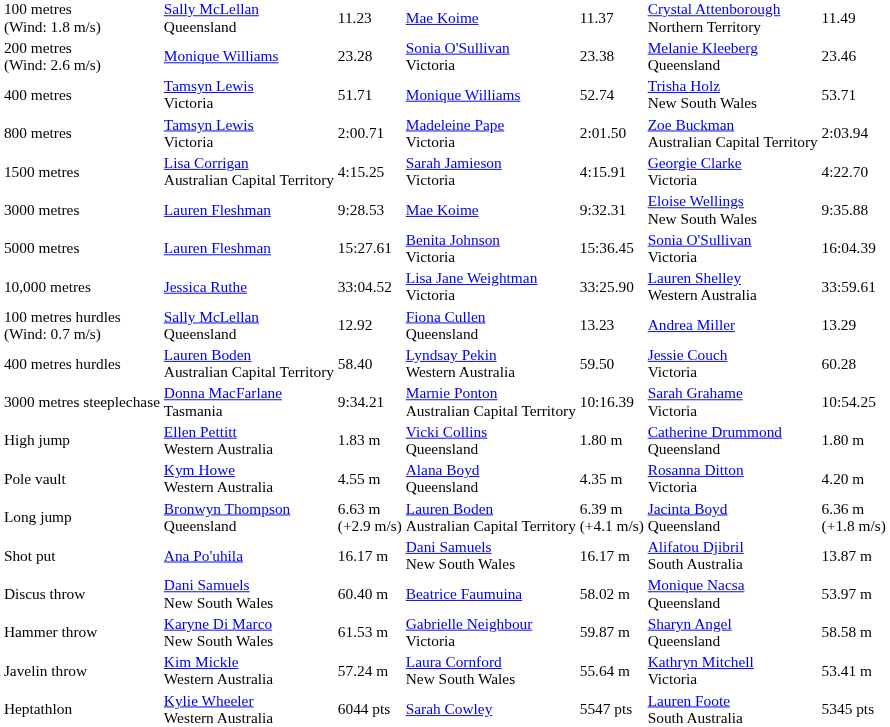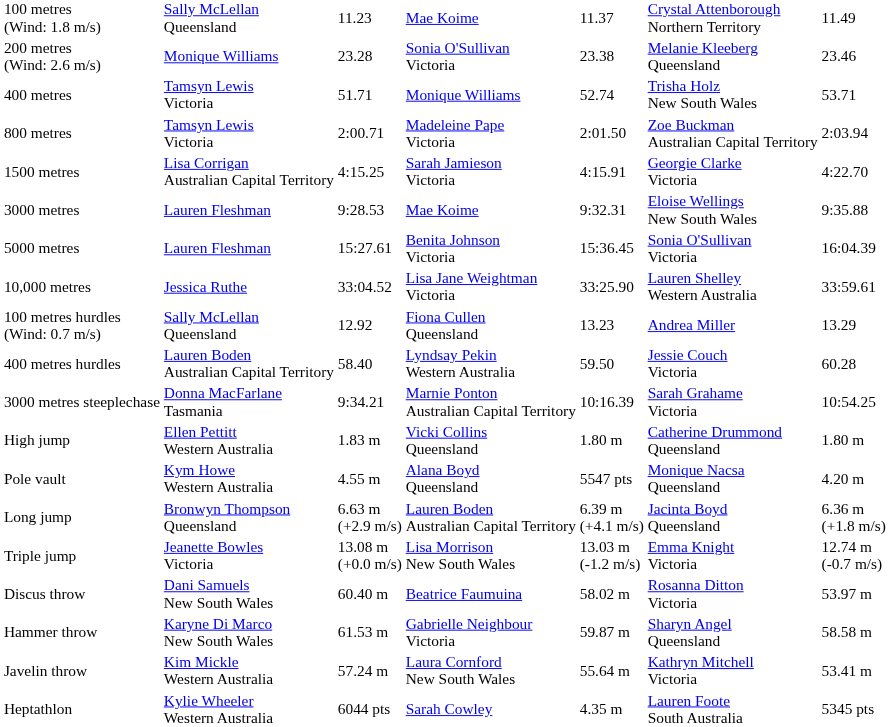Pole vault | column 5: 4.35 m -> 5547 pts
Pole vault | column 6: Rosanna Ditton Victoria -> Monique Nacsa Queensland
+ row: Triple jump | Jeanette Bowles Victoria | 13.08 m (+0.0 m/s) | Lisa Morrison New South Wales | 13.03 m (-1.2 m/s) | Emma Knight Victoria | 12.74 m (-0.7 m/s)
- row: Shot put | Ana Po'uhila | 16.17 m | Dani Samuels New South Wales | 16.17 m | Alifatou Djibril South Australia | 13.87 m
Discus throw | column 6: Monique Nacsa Queensland -> Rosanna Ditton Victoria
Heptathlon | column 5: 5547 pts -> 4.35 m
